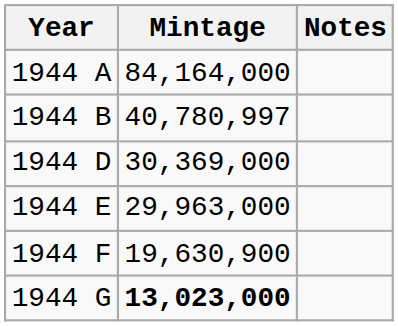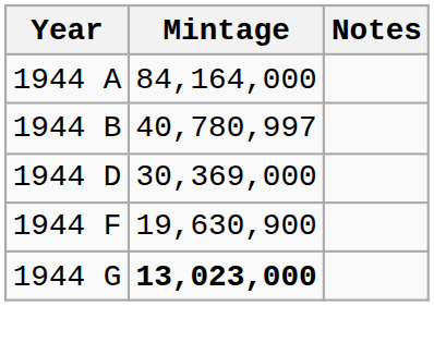- row: 1944 E | 29,963,000
